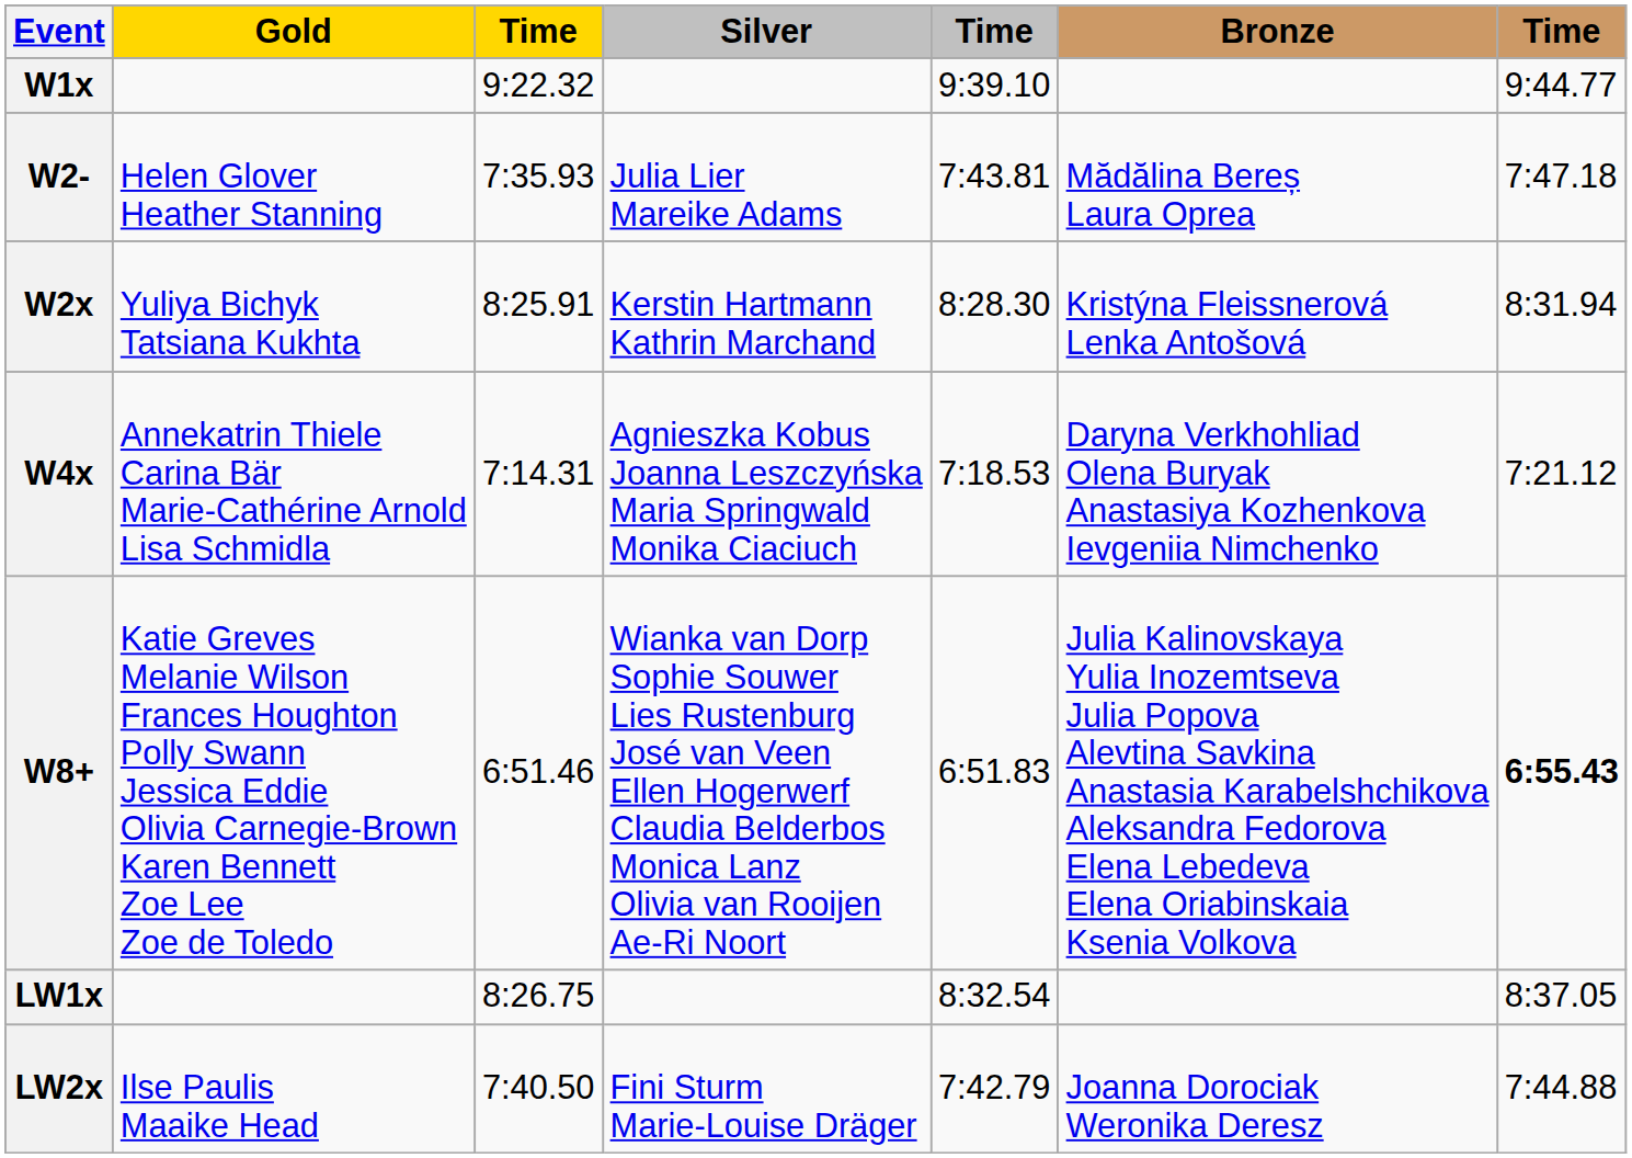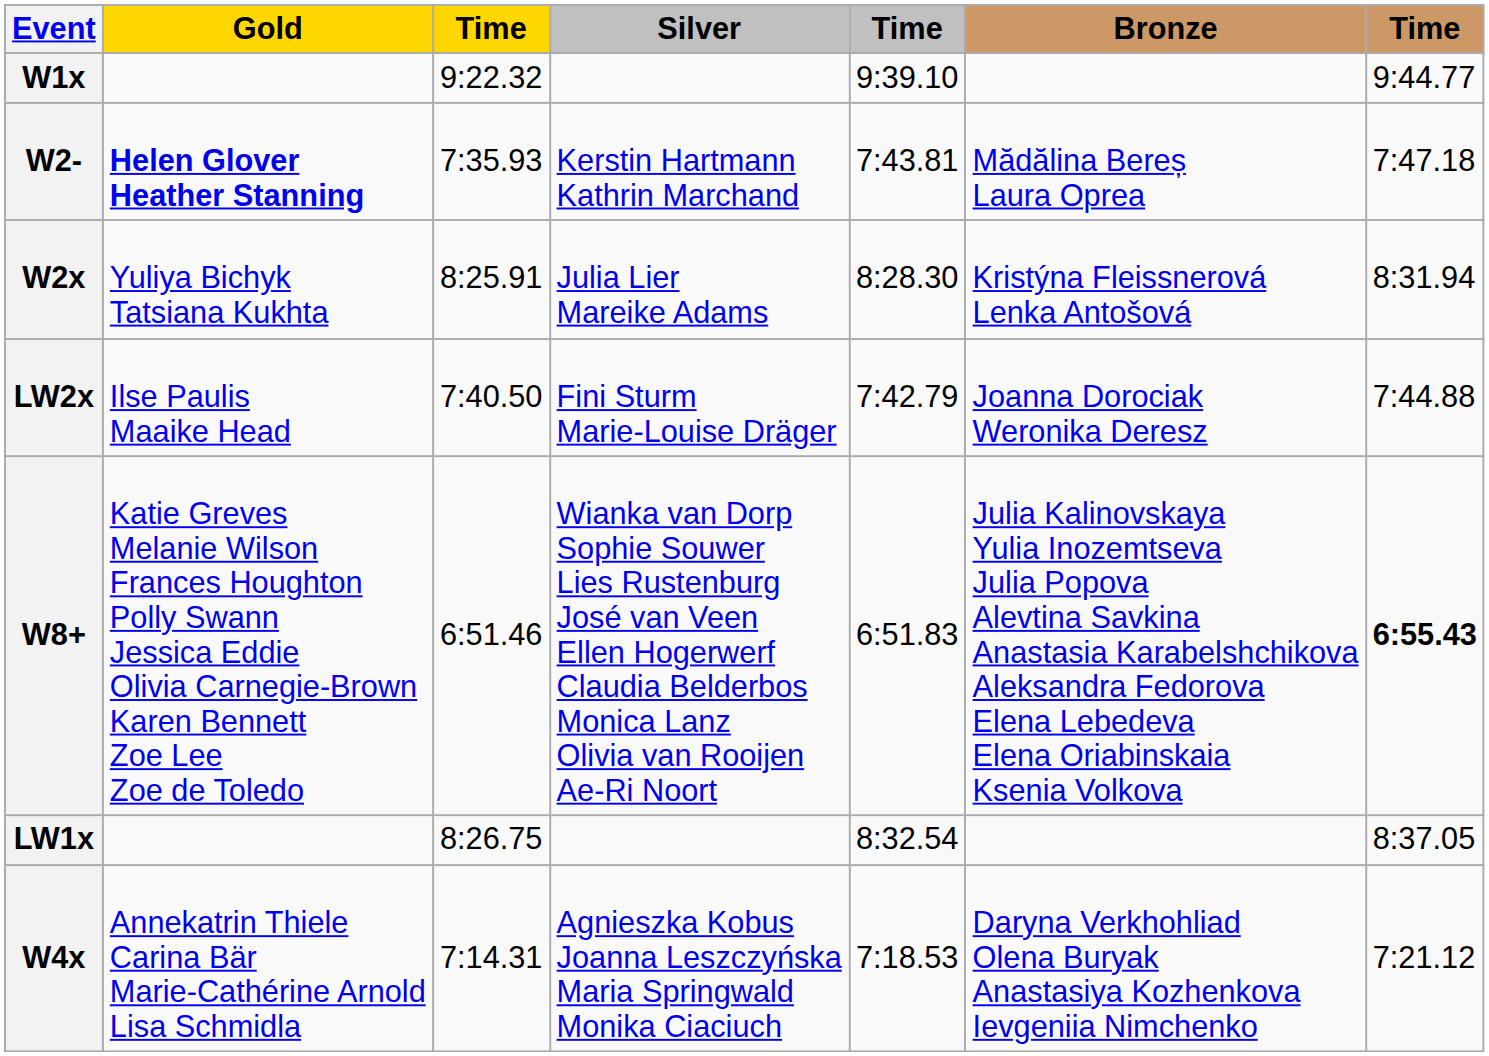W2- | Gold: normal -> bold
W2- | Silver: Julia Lier Mareike Adams -> Kerstin Hartmann Kathrin Marchand
W2x | Silver: Kerstin Hartmann Kathrin Marchand -> Julia Lier Mareike Adams
rows swapped: W4x <-> LW2x
